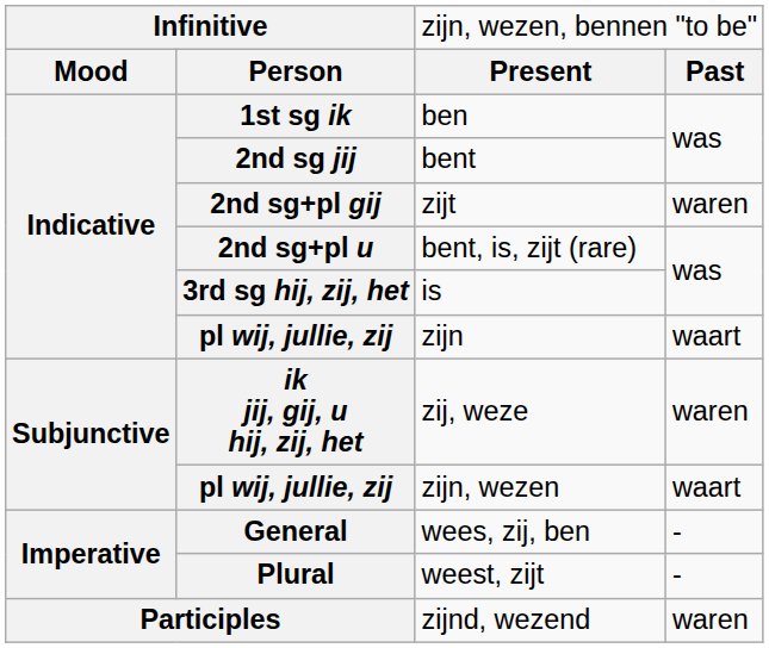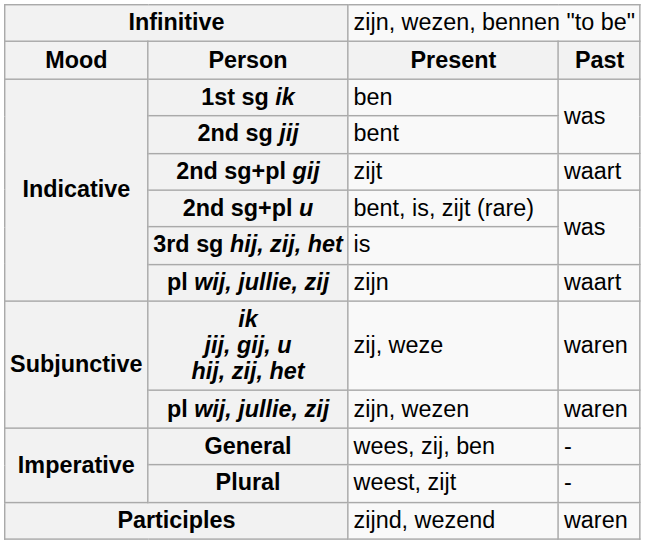2nd sg+pl gij | column 4: waren -> waart
pl wij, jullie, zij / zijn, wezen | column 4: waart -> waren
